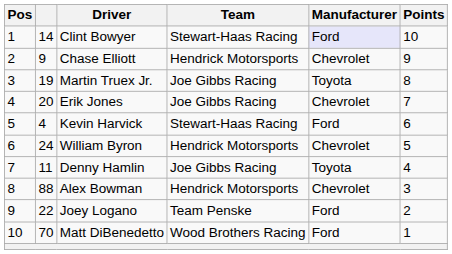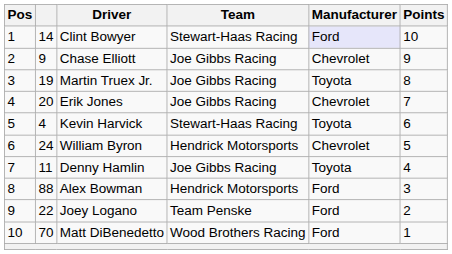Chase Elliott | Team: Hendrick Motorsports -> Joe Gibbs Racing
Kevin Harvick | Manufacturer: Ford -> Toyota
Alex Bowman | Manufacturer: Chevrolet -> Ford
